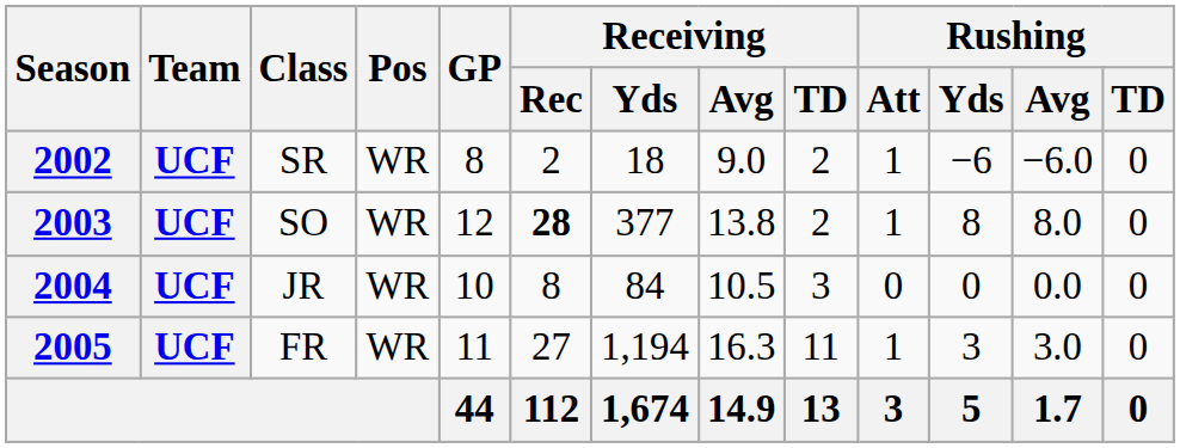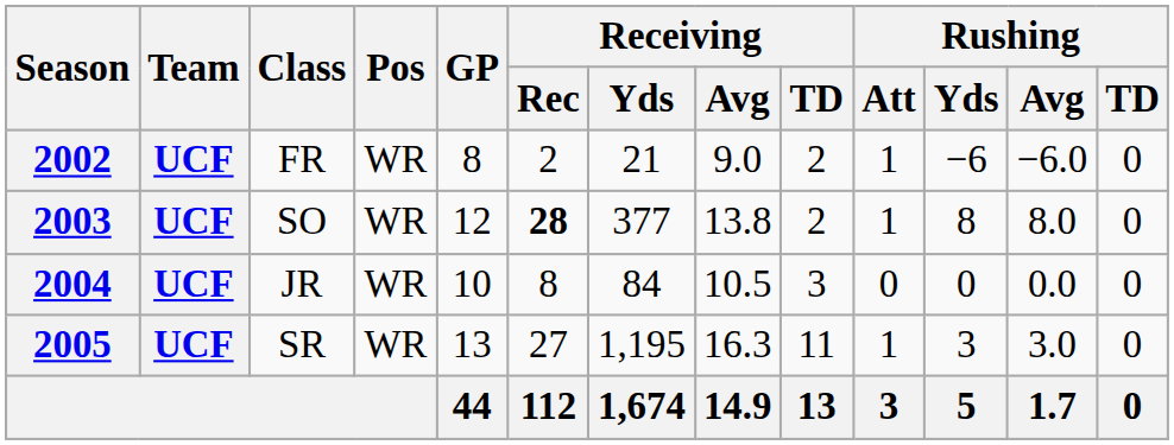2002 | Class: SR -> FR
2002 | Receiving / Yds: 18 -> 21
2005 | Class: FR -> SR
2005 | GP: 11 -> 13
2005 | Receiving / Yds: 1,194 -> 1,195
